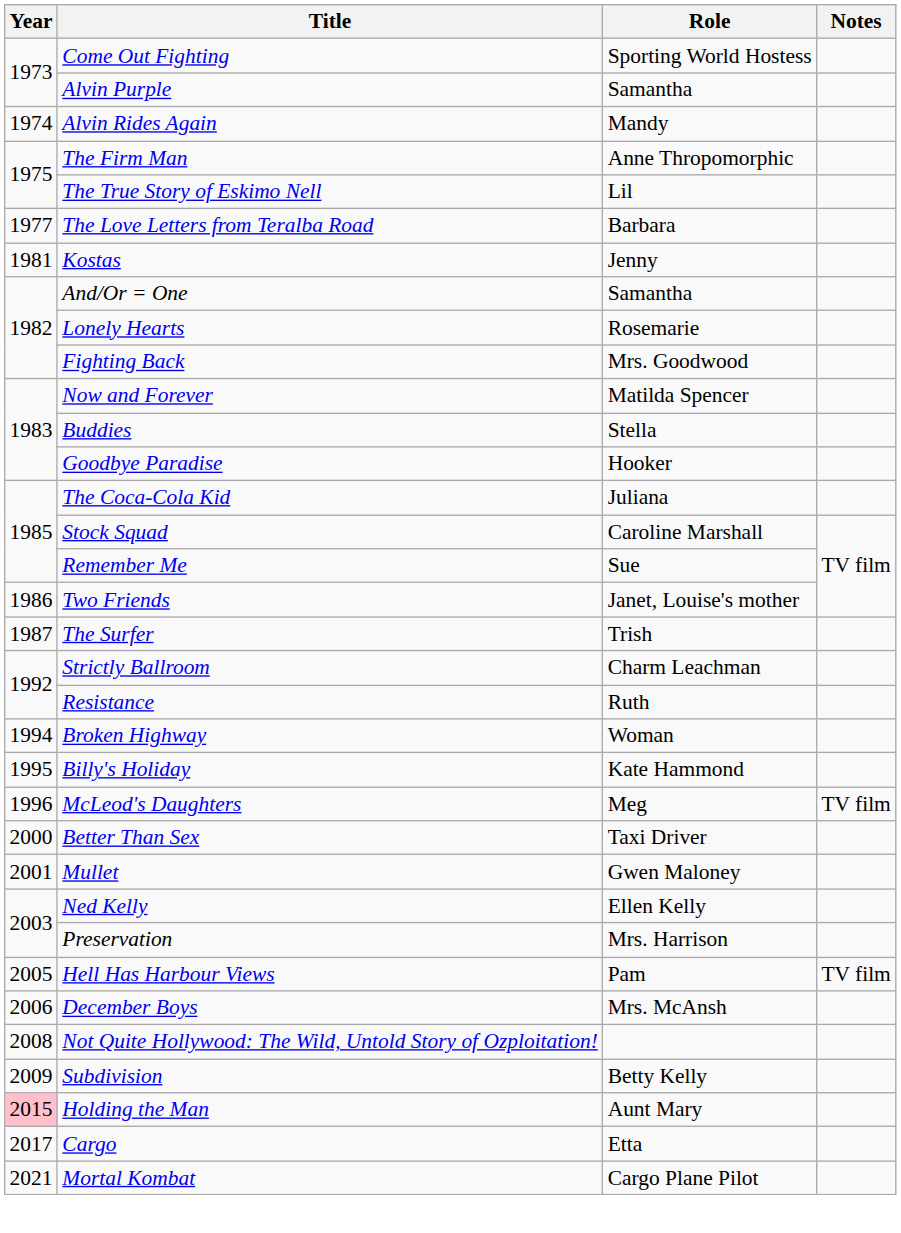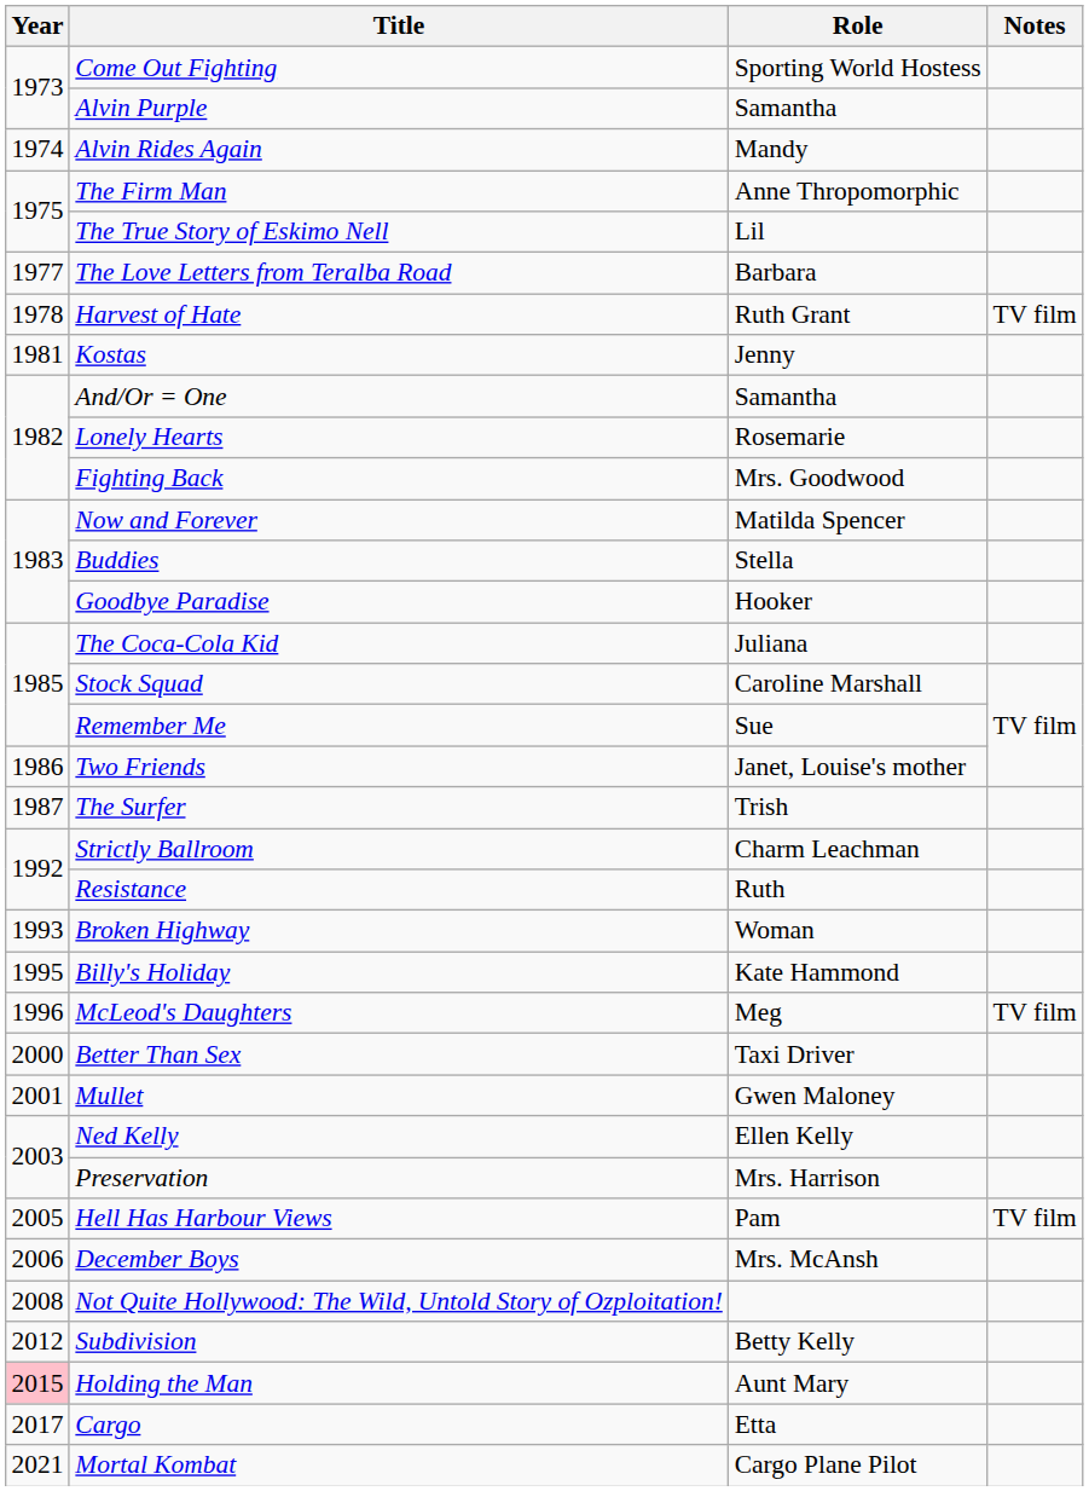+ row: 1978 | Harvest of Hate | Ruth Grant | TV film
Broken Highway | Year: 1994 -> 1993
Subdivision | Year: 2009 -> 2012
